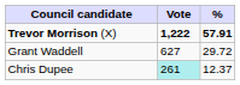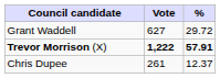rows swapped: Trevor Morrison (X) <-> Grant Waddell
Chris Dupee | Vote: paleturquoise background -> no background
